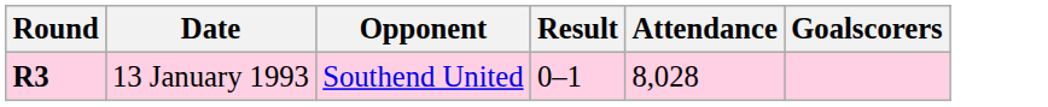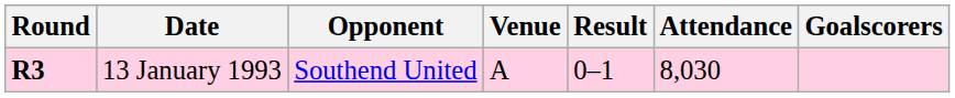+ column: Venue | A
13 January 1993 | Attendance: 8,028 -> 8,030
